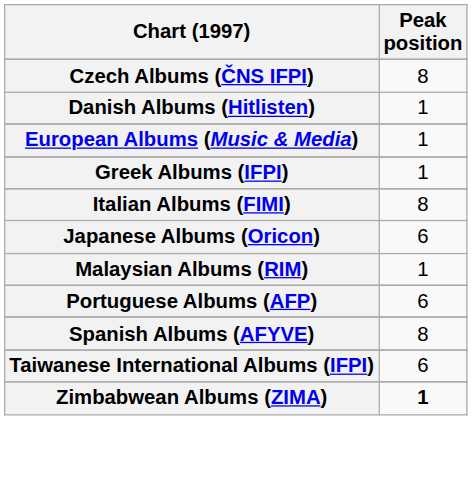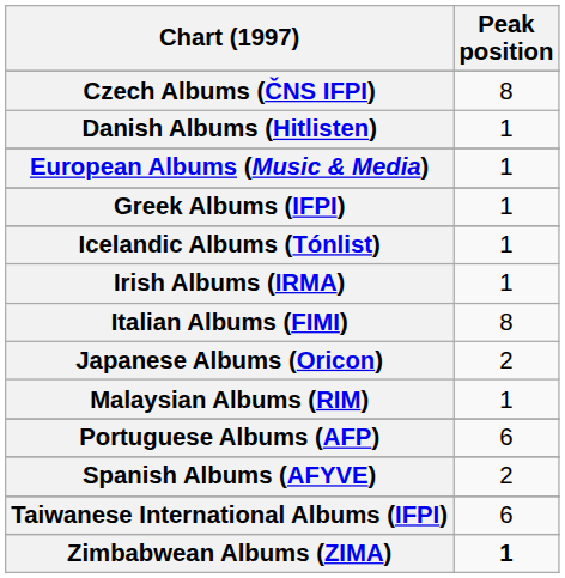+ row: Icelandic Albums (Tónlist) | 1
+ row: Irish Albums (IRMA) | 1
Japanese Albums (Oricon) | Peak position: 6 -> 2
Spanish Albums (AFYVE) | Peak position: 8 -> 2
